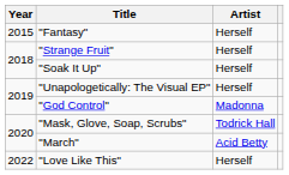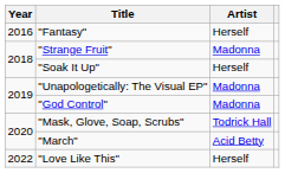"Fantasy" | Year: 2015 -> 2016
"Strange Fruit" | Artist: Herself -> Madonna
"Unapologetically: The Visual EP" | Artist: Herself -> Madonna
